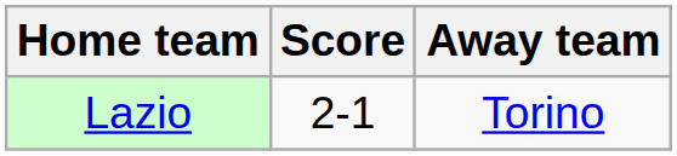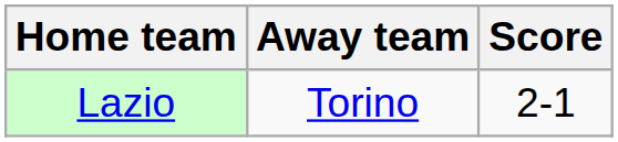columns swapped: Score <-> Away team
